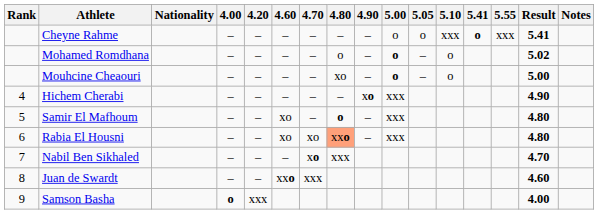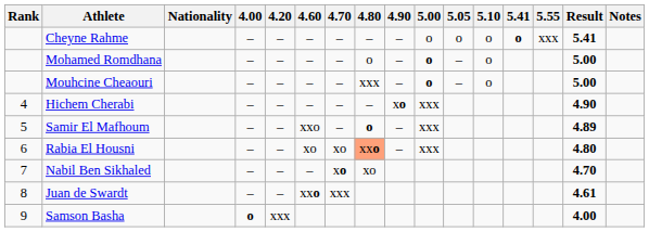Cheyne Rahme | 5.10: xxx -> o
Mohamed Romdhana | Result: 5.02 -> 5.00
Mouhcine Cheaouri | 4.80: xo -> xxx
Samir El Mafhoum | 4.60: xo -> xxo
Samir El Mafhoum | Result: 4.80 -> 4.89
Nabil Ben Sikhaled | 4.80: xxx -> xo
Juan de Swardt | Result: 4.60 -> 4.61
